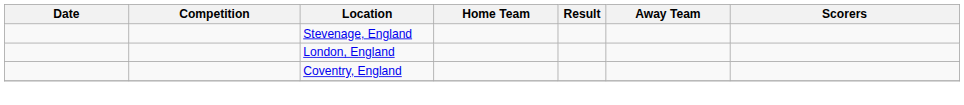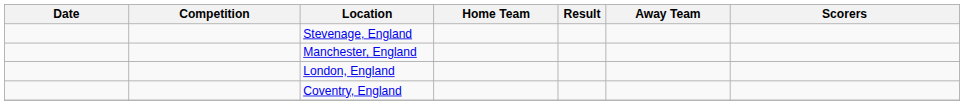+ row: Manchester, England
